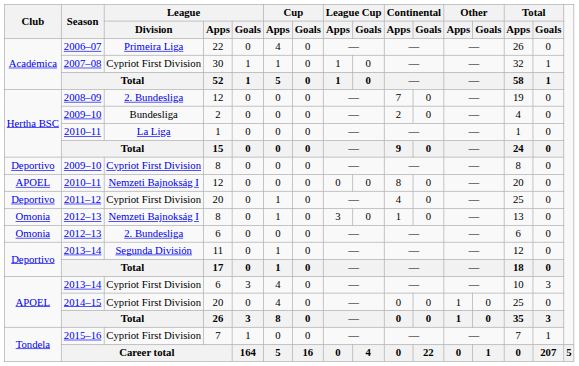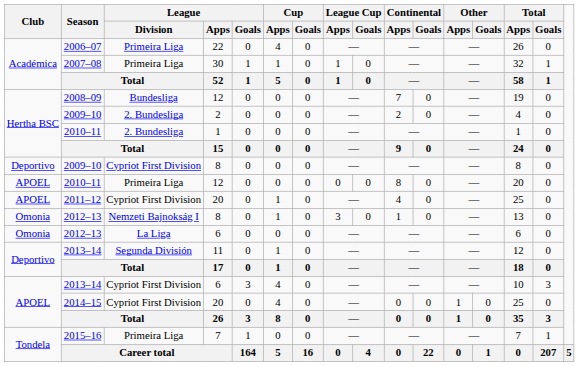2007–08 | League / Division: Cypriot First Division -> Primeira Liga
2008–09 | League / Division: 2. Bundesliga -> Bundesliga
2009–10 / 2 | League / Division: Bundesliga -> 2. Bundesliga
2010–11 / 1 | League / Division: La Liga -> 2. Bundesliga
2010–11 / 12 | League / Division: Nemzeti Bajnokság I -> Primeira Liga
2011–12 | Club: Deportivo -> APOEL
2012–13 / 6 | League / Division: 2. Bundesliga -> La Liga
2015–16 | League / Division: Cypriot First Division -> Primeira Liga
